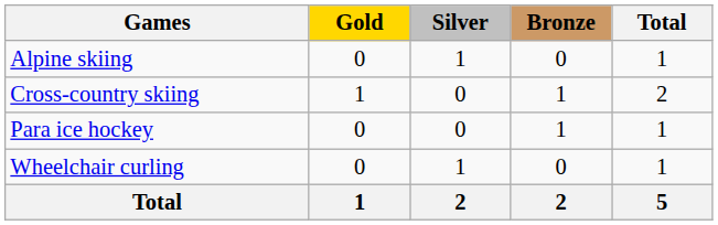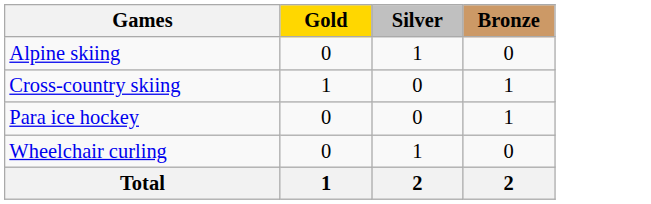- column: Total | 1 | 2 | 1 | 1 | 5
